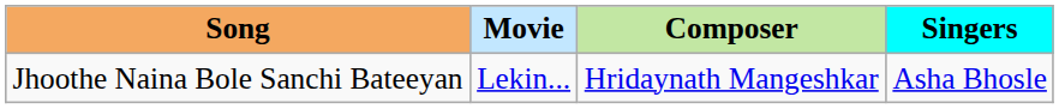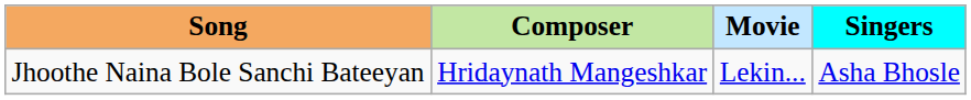columns swapped: Movie <-> Composer
